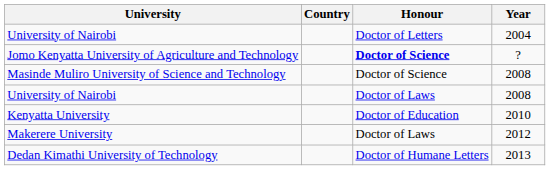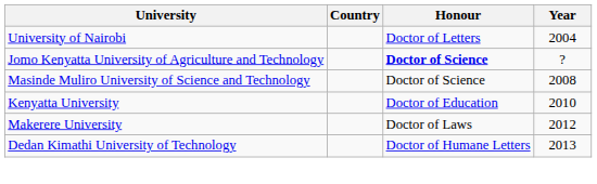- row: University of Nairobi | Doctor of Laws | 2008
